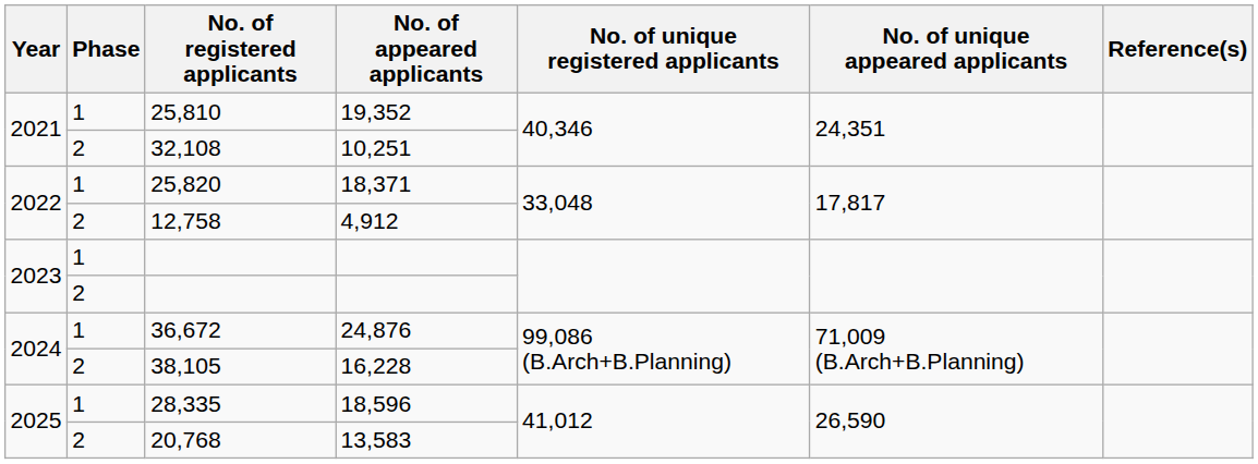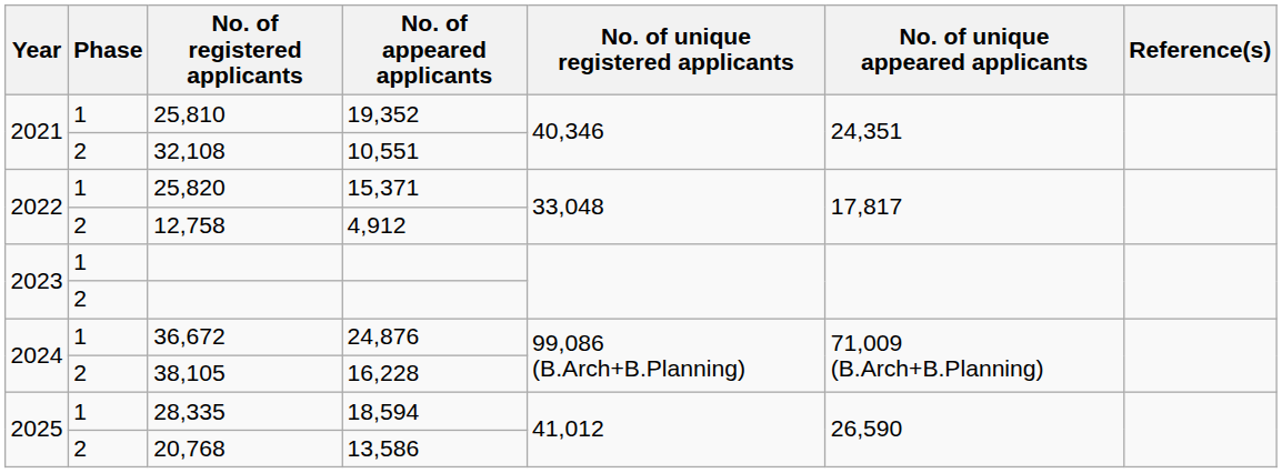32,108 | No. of appeared applicants: 10,251 -> 10,551
25,820 | No. of appeared applicants: 18,371 -> 15,371
28,335 | No. of appeared applicants: 18,596 -> 18,594
20,768 | No. of appeared applicants: 13,583 -> 13,586
